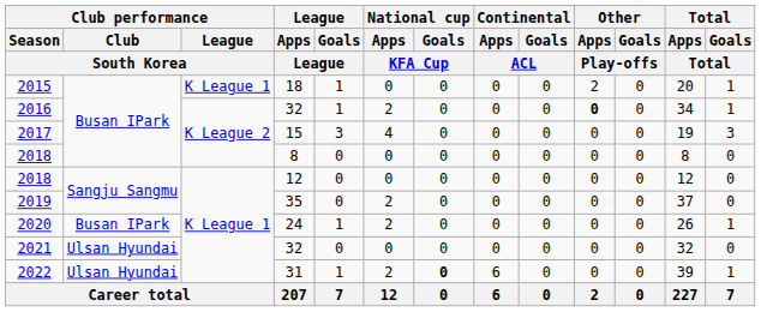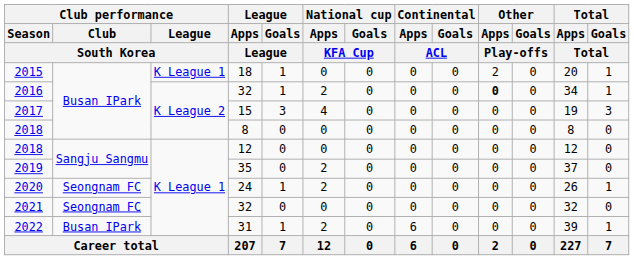2020 | Club performance / Club / South Korea: Busan IPark -> Seongnam FC
2021 | Club performance / Club / South Korea: Ulsan Hyundai -> Seongnam FC
2022 | Club performance / Club / South Korea: Ulsan Hyundai -> Busan IPark
2022 | National cup / Goals / KFA Cup: bold -> normal
